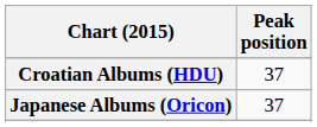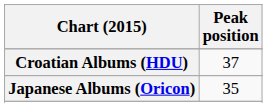Japanese Albums (Oricon) | Peak position: 37 -> 35
